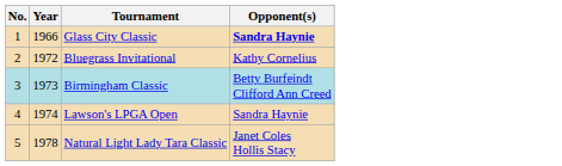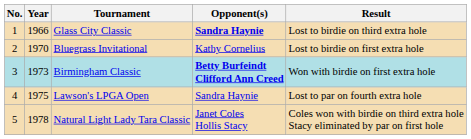+ column: Result | Lost to birdie on third extra hole | Lost to birdie on first extra hole | Won with birdie on first extra hole | Lost to par on fourth extra hole | Coles won with birdie on third extra hole Stacy eliminated by par on first hole
Bluegrass Invitational | Year: 1972 -> 1970
Birmingham Classic | Opponent(s): normal -> bold
Lawson's LPGA Open | Year: 1974 -> 1975
